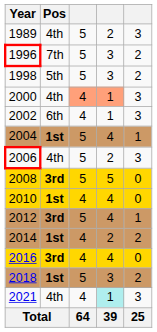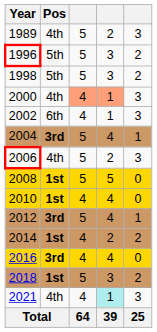1996 | Pos: 7th -> 5th
2004 | Pos: 1st -> 3rd
2008 | Pos: 3rd -> 1st
